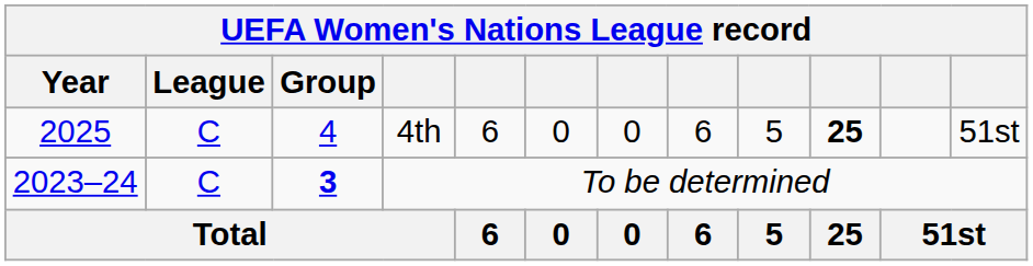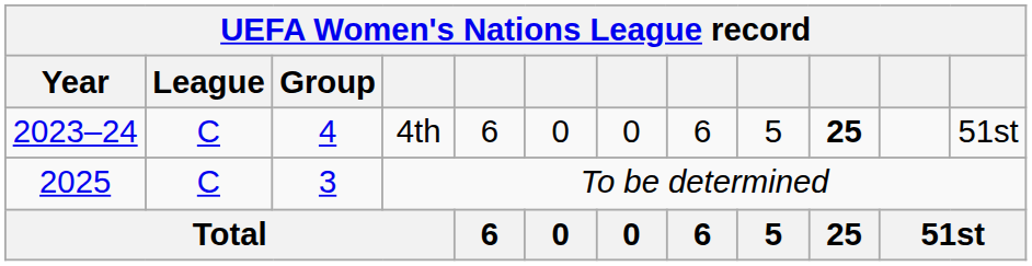4th | Year: 2025 -> 2023–24
To be determined | Year: 2023–24 -> 2025
To be determined | Group: bold -> normal
